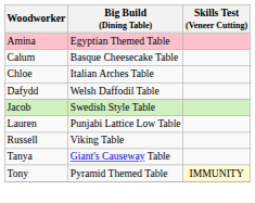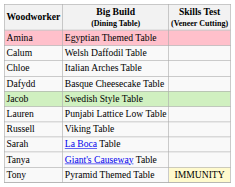Calum | Big Build (Dining Table): Basque Cheesecake Table -> Welsh Daffodil Table
Dafydd | Big Build (Dining Table): Welsh Daffodil Table -> Basque Cheesecake Table
+ row: Sarah | La Boca Table
